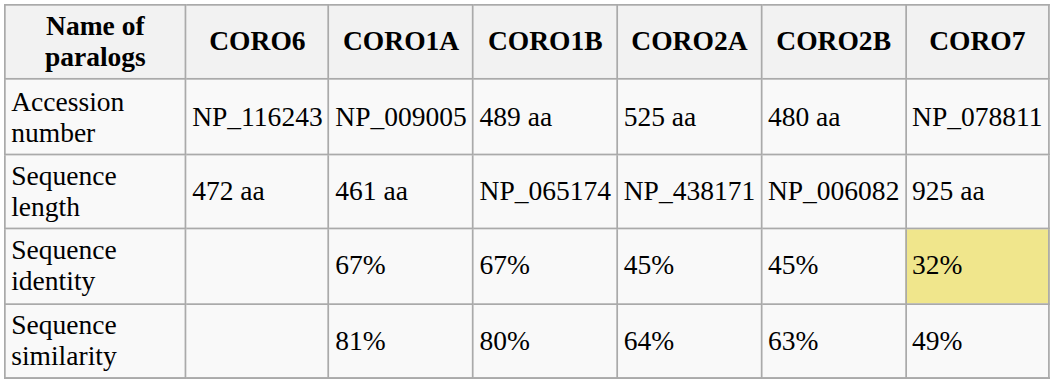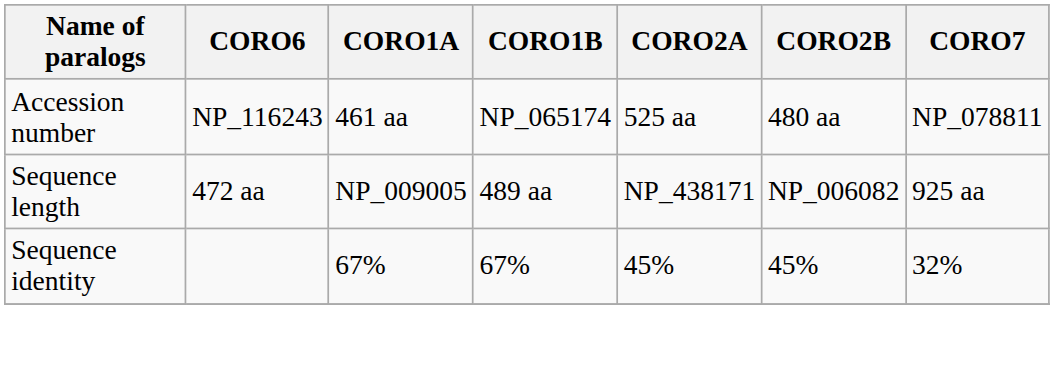Accession number | CORO1A: NP_009005 -> 461 aa
Accession number | CORO1B: 489 aa -> NP_065174
Sequence length | CORO1A: 461 aa -> NP_009005
Sequence length | CORO1B: NP_065174 -> 489 aa
Sequence identity | CORO7: khaki background -> no background
- row: Sequence similarity | 81% | 80% | 64% | 63% | 49%
